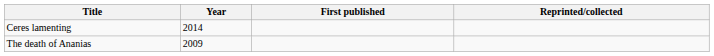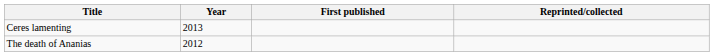Ceres lamenting | Year: 2014 -> 2013
The death of Ananias | Year: 2009 -> 2012
